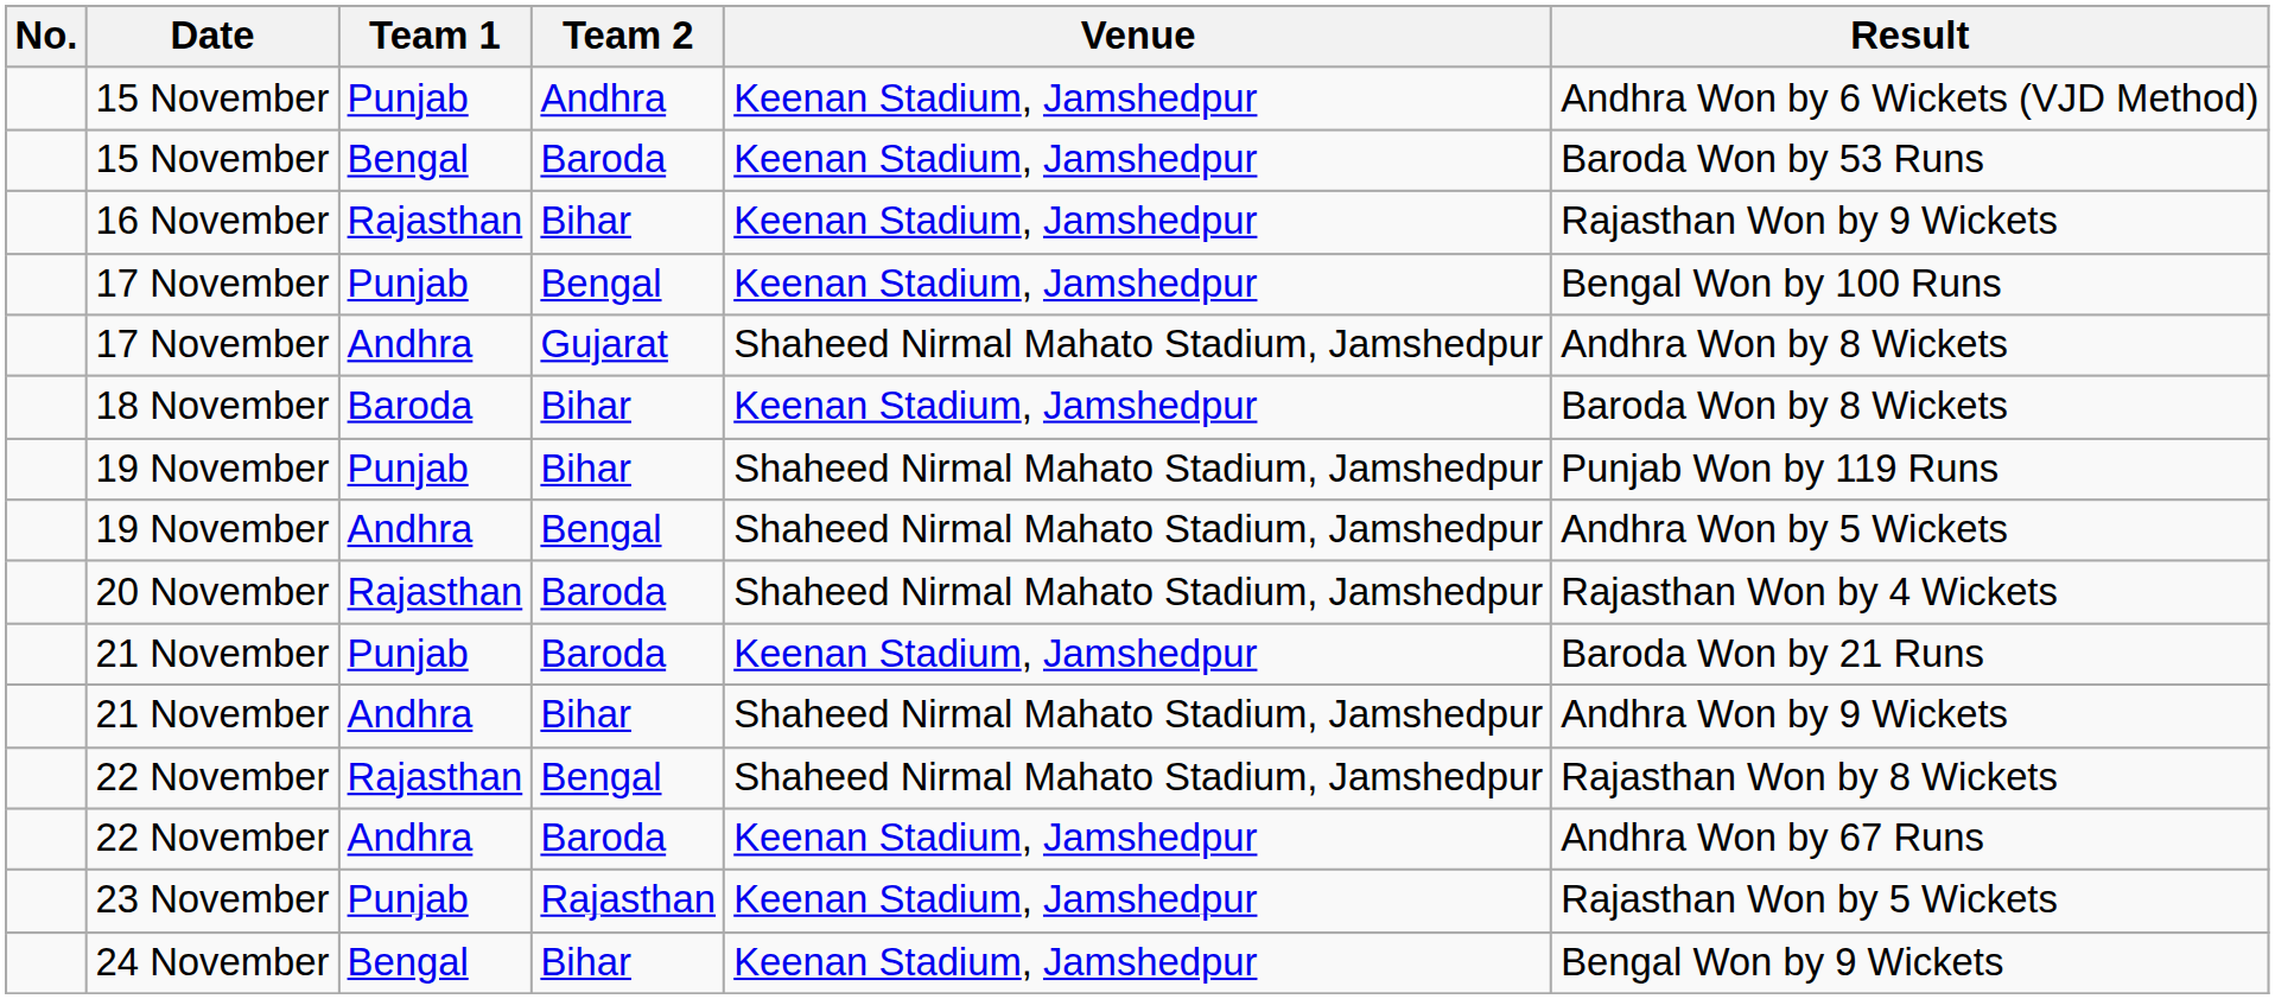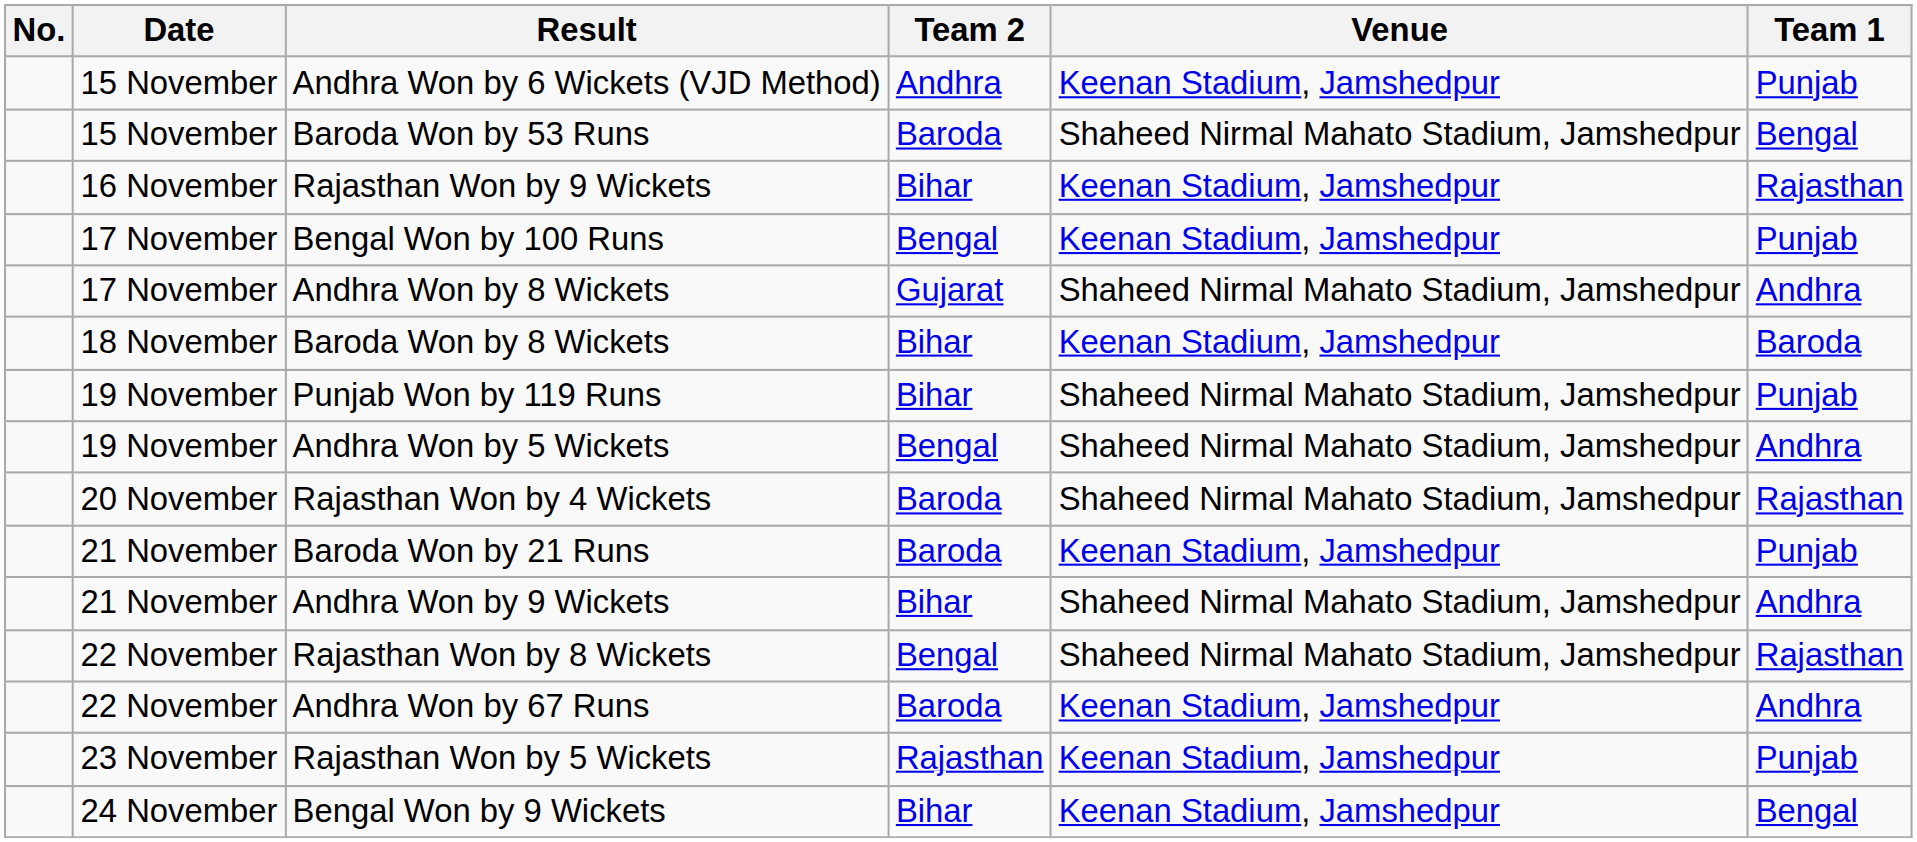columns swapped: Team 1 <-> Result
15 November / Baroda | Venue: Keenan Stadium, Jamshedpur -> Shaheed Nirmal Mahato Stadium, Jamshedpur
